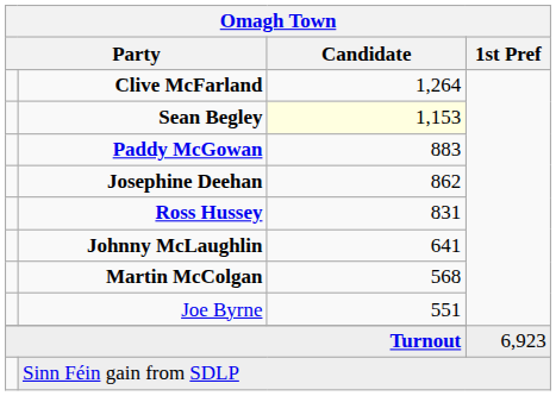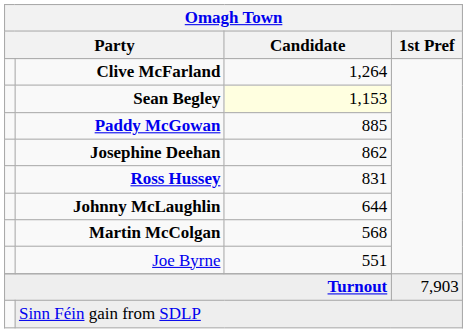Paddy McGowan | Candidate: 883 -> 885
Johnny McLaughlin | Candidate: 641 -> 644
Turnout | 1st Pref: 6,923 -> 7,903
